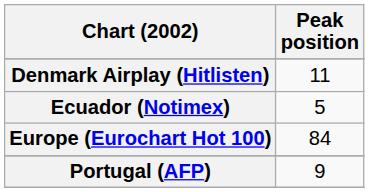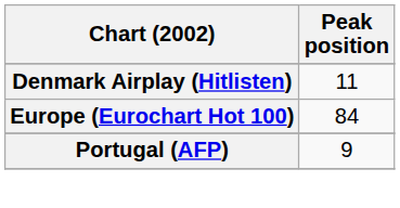- row: Ecuador (Notimex) | 5
